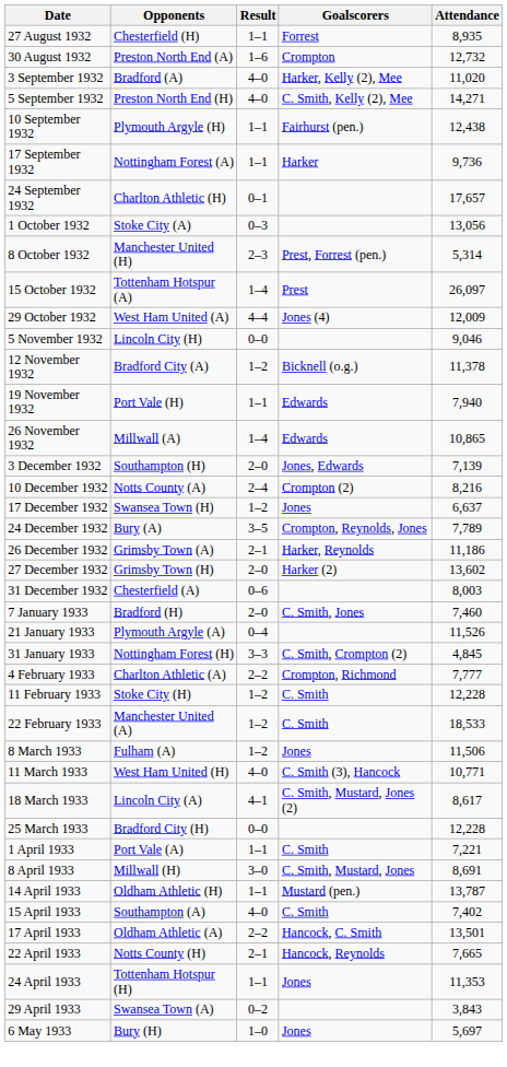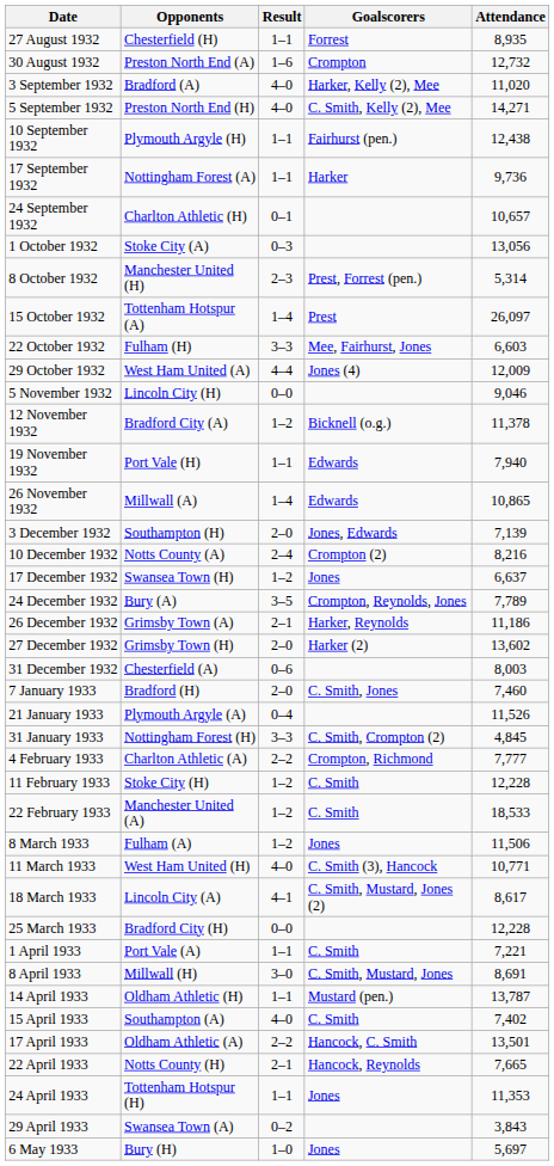24 September 1932 | Attendance: 17,657 -> 10,657
+ row: 22 October 1932 | Fulham (H) | 3–3 | Mee, Fairhurst, Jones | 6,603
